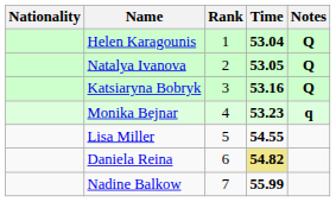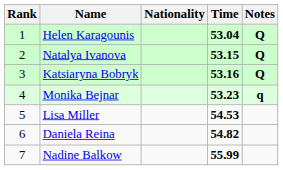columns swapped: Rank <-> Nationality
Natalya Ivanova | Time: 53.05 -> 53.15
Lisa Miller | Time: 54.55 -> 54.53
Daniela Reina | Time: khaki background -> no background
